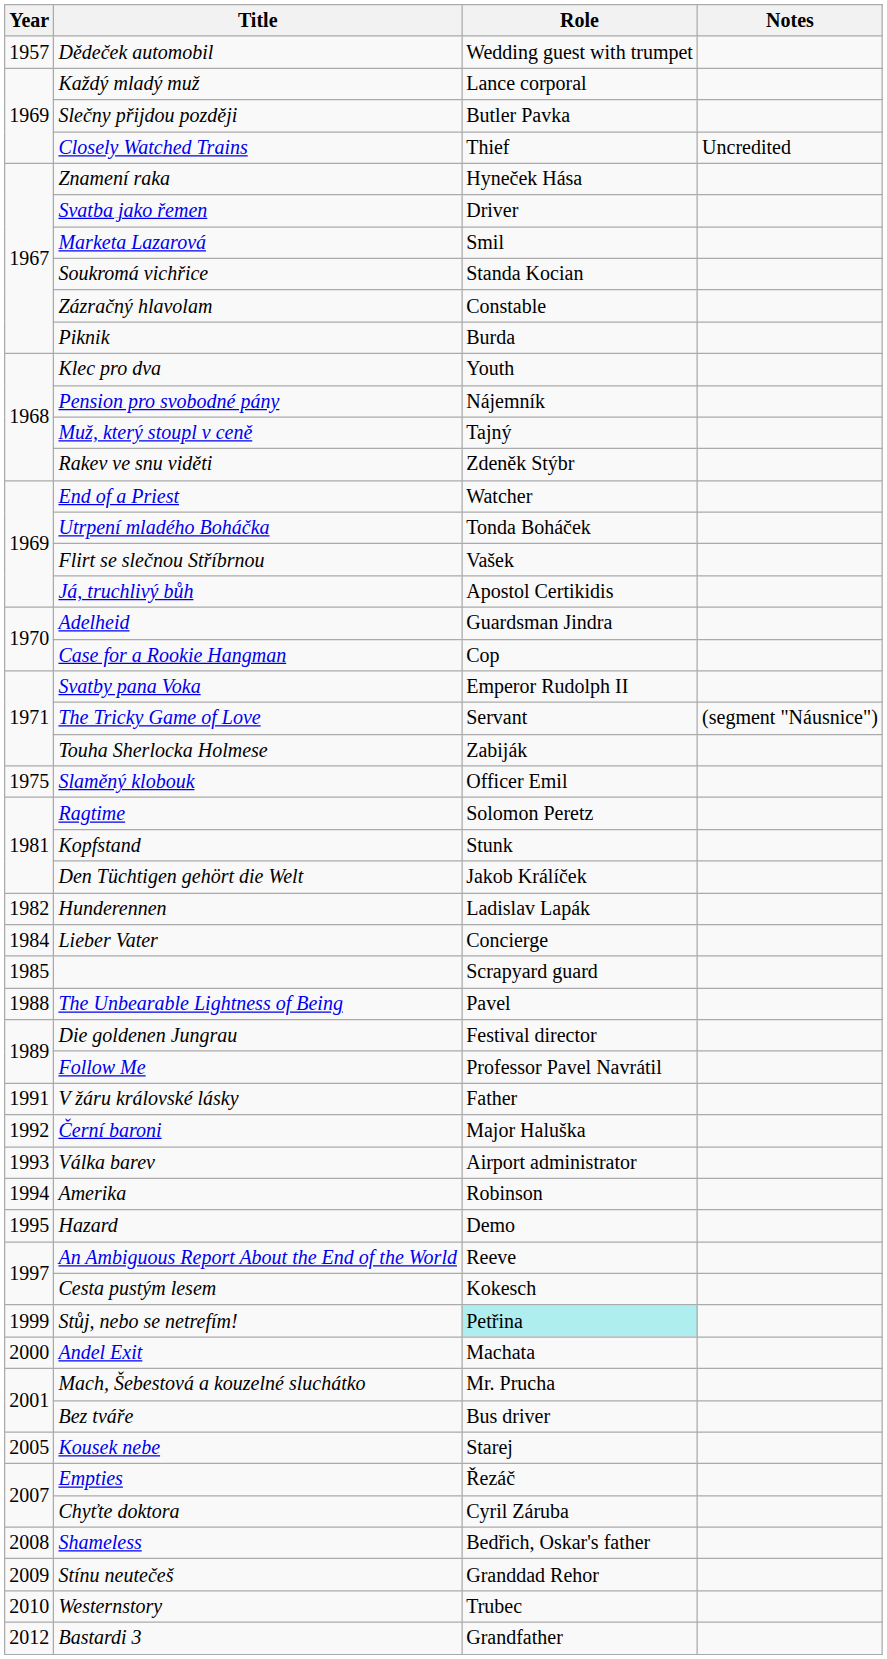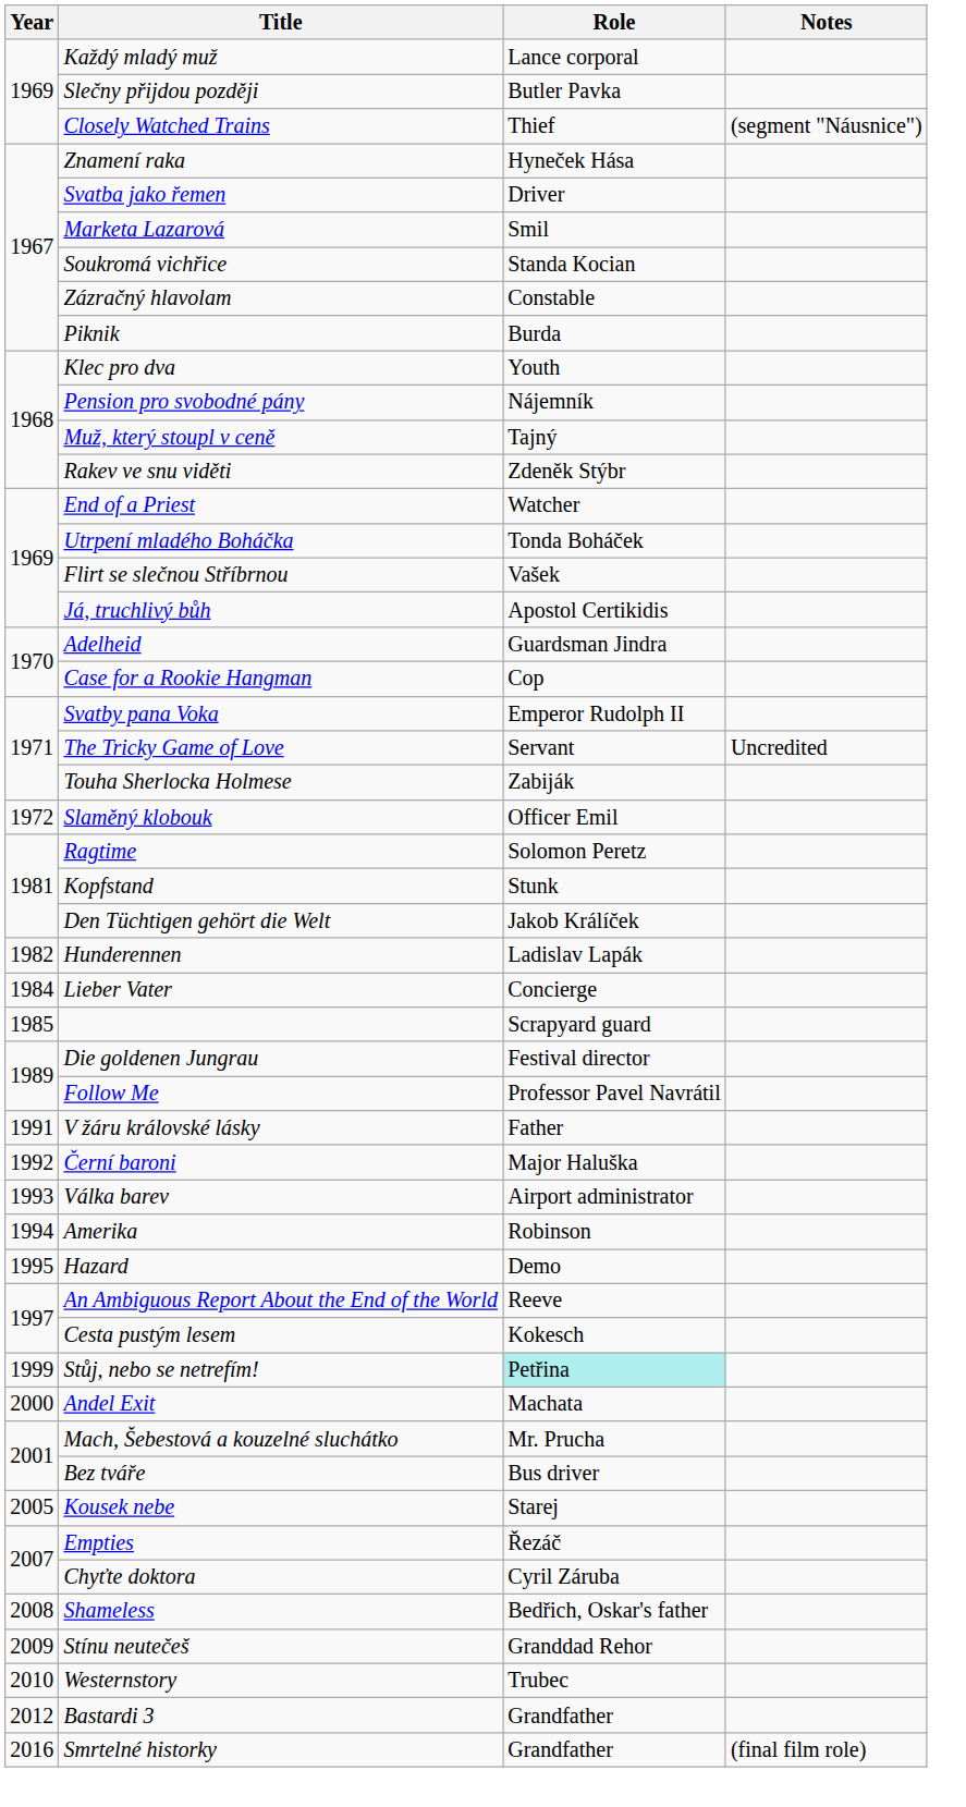- row: 1957 | Dědeček automobil | Wedding guest with trumpet
Closely Watched Trains | Notes: Uncredited -> (segment "Náusnice")
The Tricky Game of Love | Notes: (segment "Náusnice") -> Uncredited
Slaměný klobouk | Year: 1975 -> 1972
- row: 1988 | The Unbearable Lightness of Being | Pavel
+ row: 2016 | Smrtelné historky | Grandfather | (final film role)
